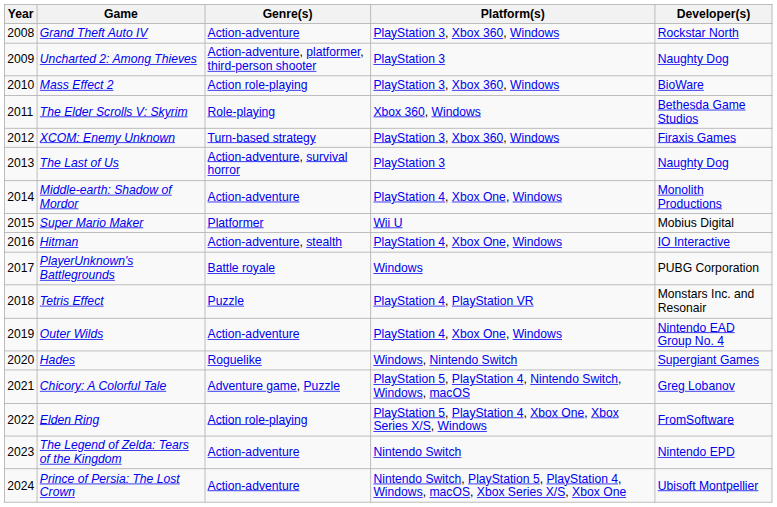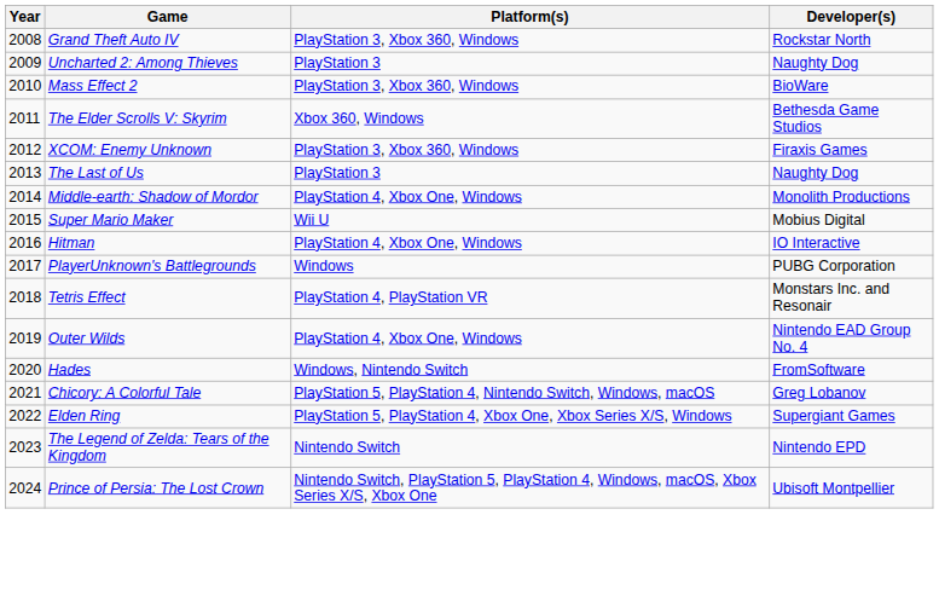- column: Genre(s) | Action-adventure | Action-adventure, platformer, third-person shooter | Action role-playing | Role-playing | Turn-based strategy | Action-adventure, survival horror | Action-adventure | Platformer | Action-adventure, stealth | Battle royale | Puzzle | Action-adventure | Roguelike | Adventure game, Puzzle | Action role-playing | Action-adventure | Action-adventure
Hades | Developer(s): Supergiant Games -> FromSoftware
Elden Ring | Developer(s): FromSoftware -> Supergiant Games
